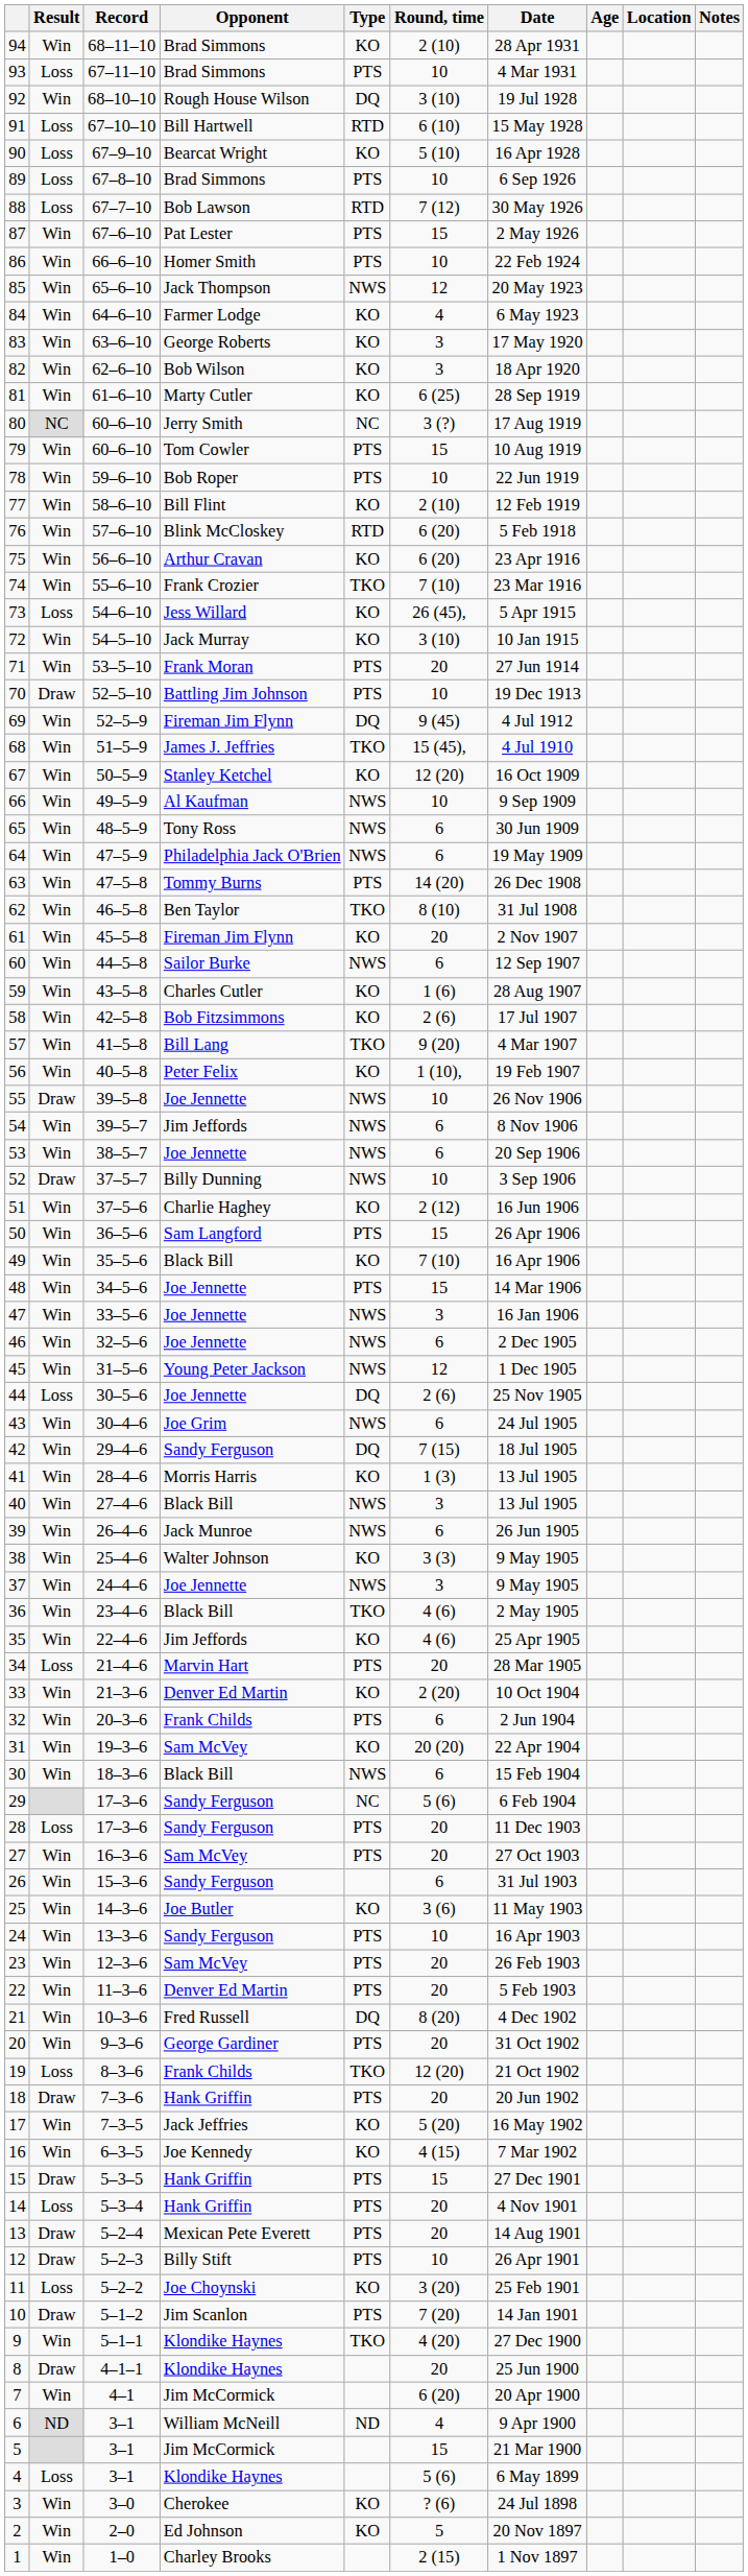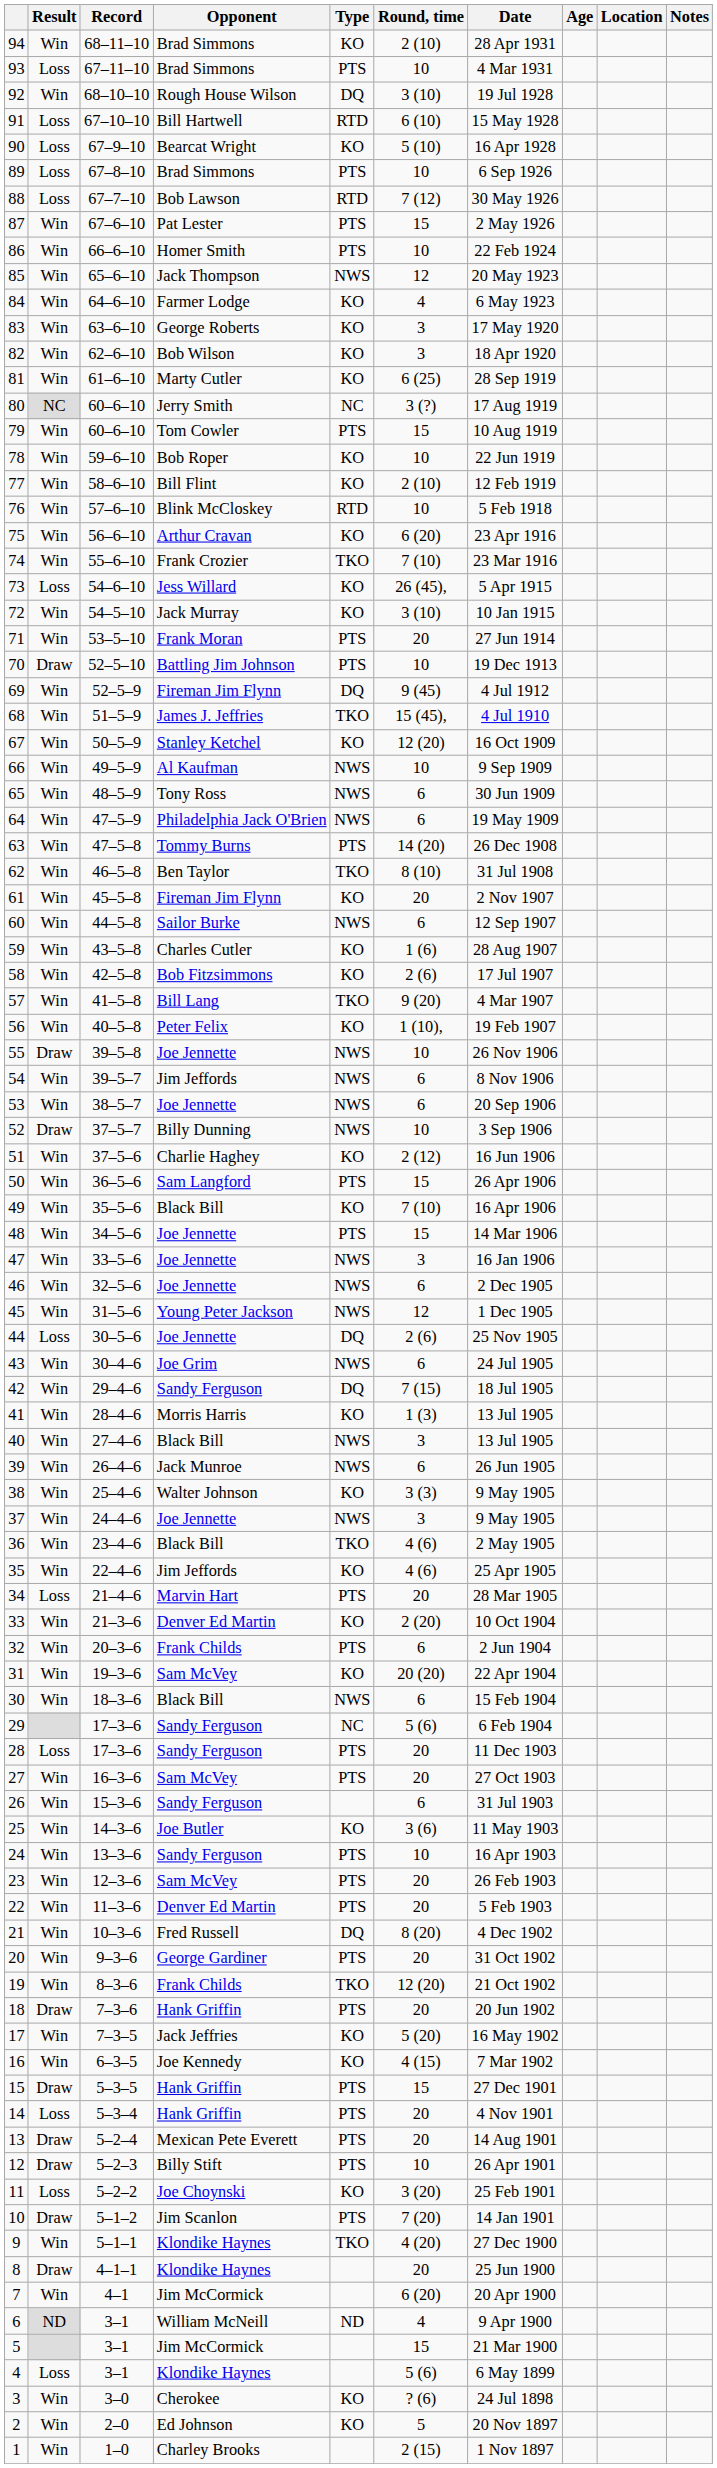78 | Type: PTS -> KO
76 | Round, time: 6 (20) -> 10
19 | Result: Loss -> Win
